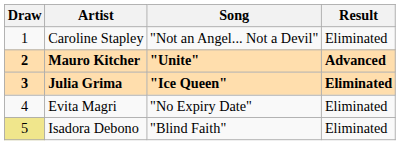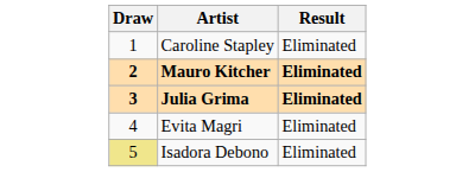- column: Song | "Not an Angel... Not a Devil" | "Unite" | "Ice Queen" | "No Expiry Date" | "Blind Faith"
Mauro Kitcher | Result: Advanced -> Eliminated
